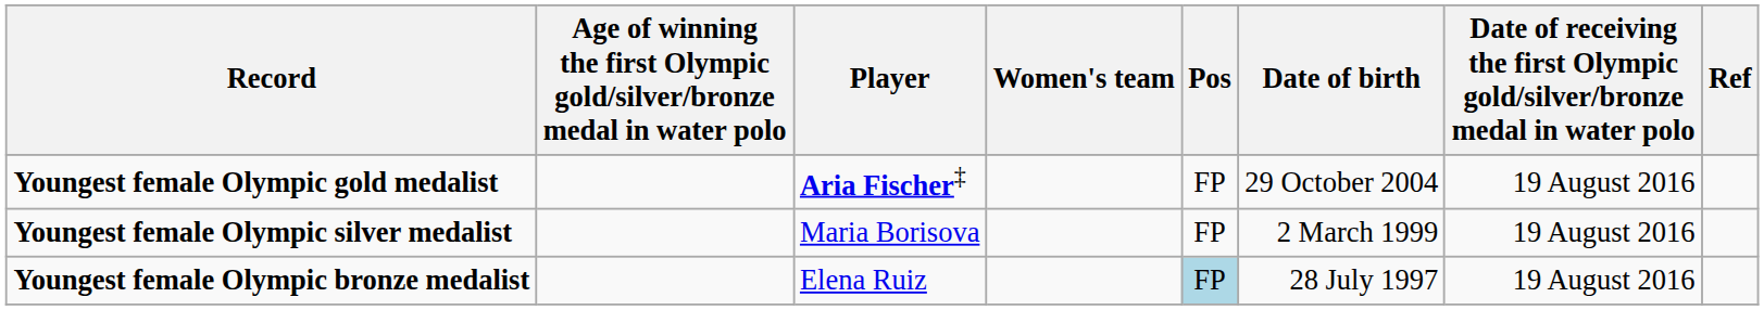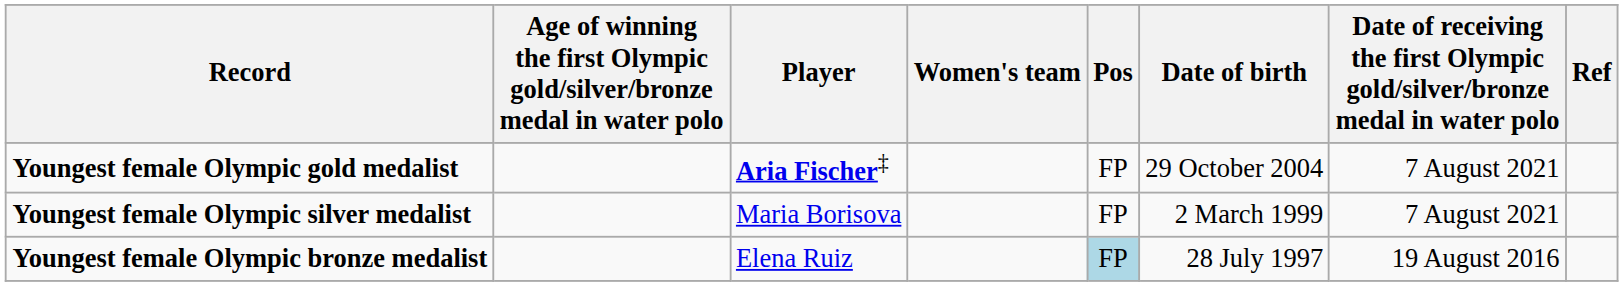Youngest female Olympic gold medalist | column 7: 19 August 2016 -> 7 August 2021
Youngest female Olympic silver medalist | column 7: 19 August 2016 -> 7 August 2021
